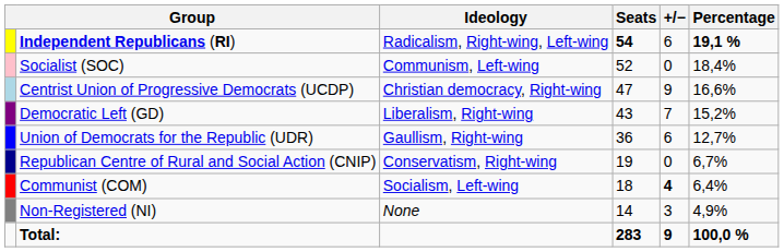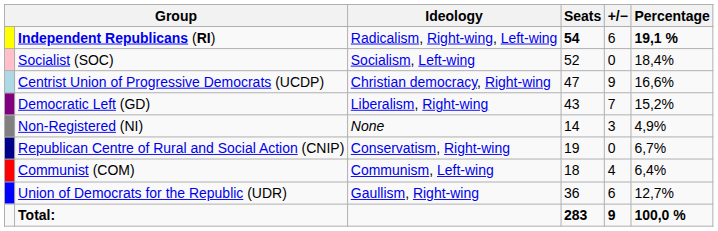Socialist (SOC) | Ideology: Communism, Left-wing -> Socialism, Left-wing
rows swapped: Union of Democrats for the Republic (UDR) <-> Non-Registered (NI)
Communist (COM) | Ideology: Socialism, Left-wing -> Communism, Left-wing
Communist (COM) | +/−: bold -> normal
